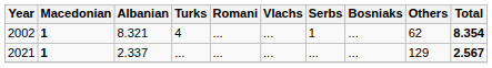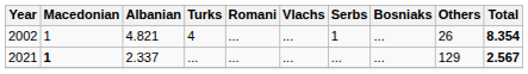2002 | Macedonian: bold -> normal
2002 | Albanian: 8.321 -> 4.821
2002 | Others: 62 -> 26
